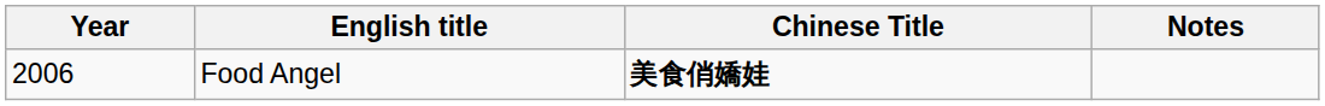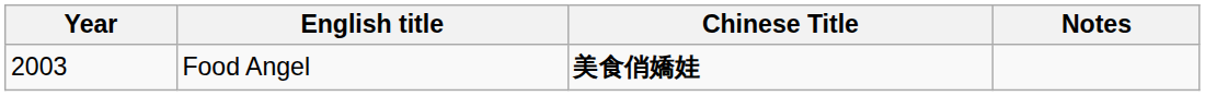Food Angel | Year: 2006 -> 2003
